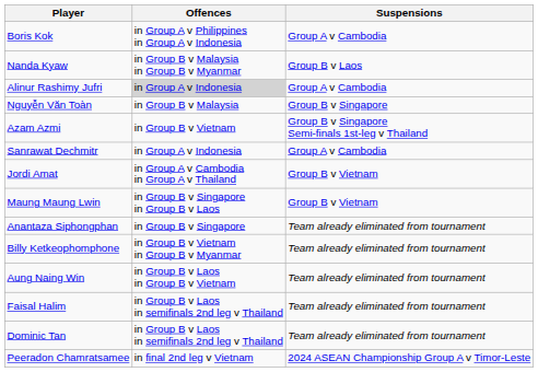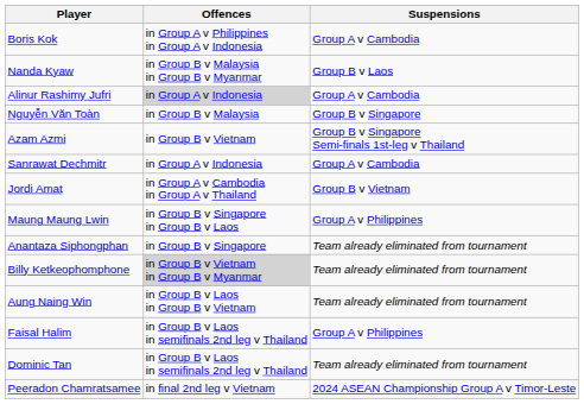Maung Maung Lwin | Suspensions: Group B v Vietnam -> Group A v Philippines
Billy Ketkeophomphone | Offences: no background -> lightgrey background
Faisal Halim | Suspensions: Team already eliminated from tournament -> Group A v Philippines
